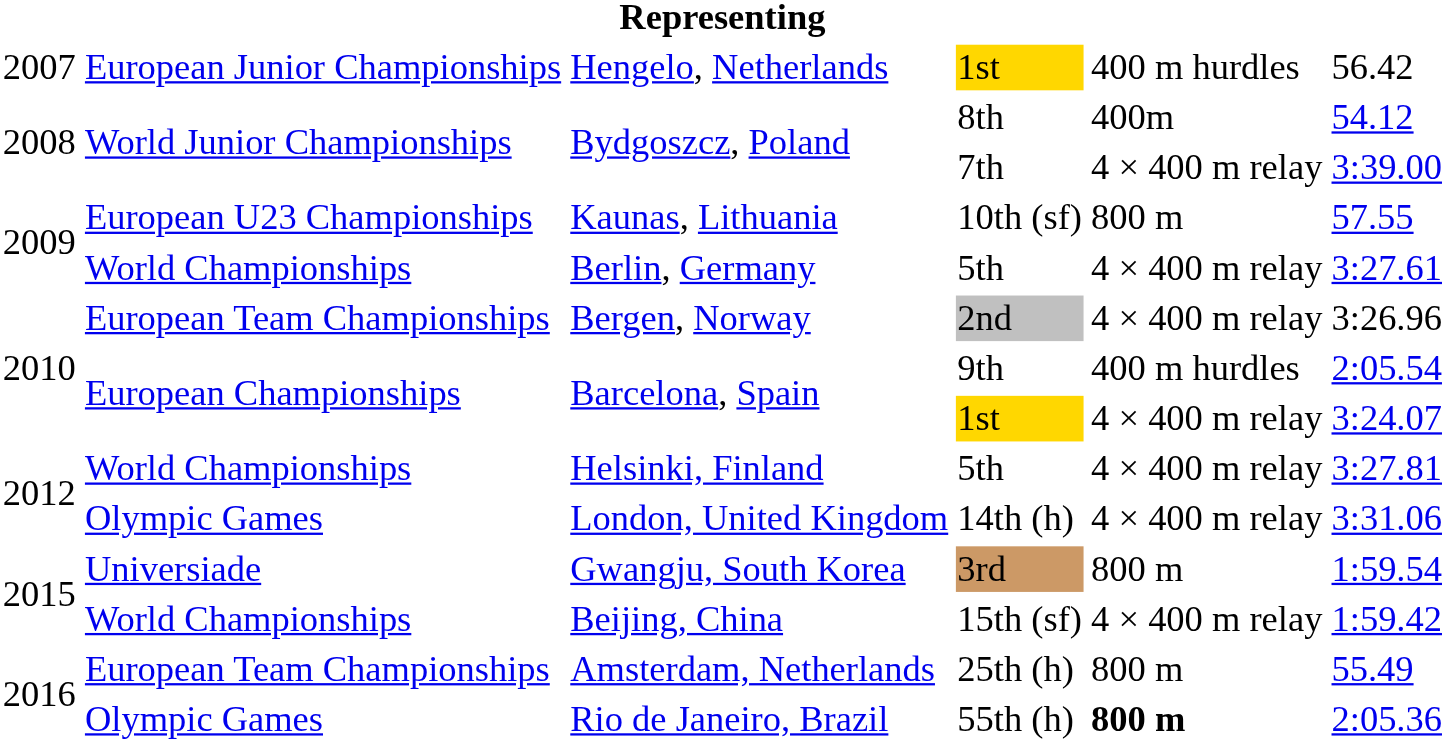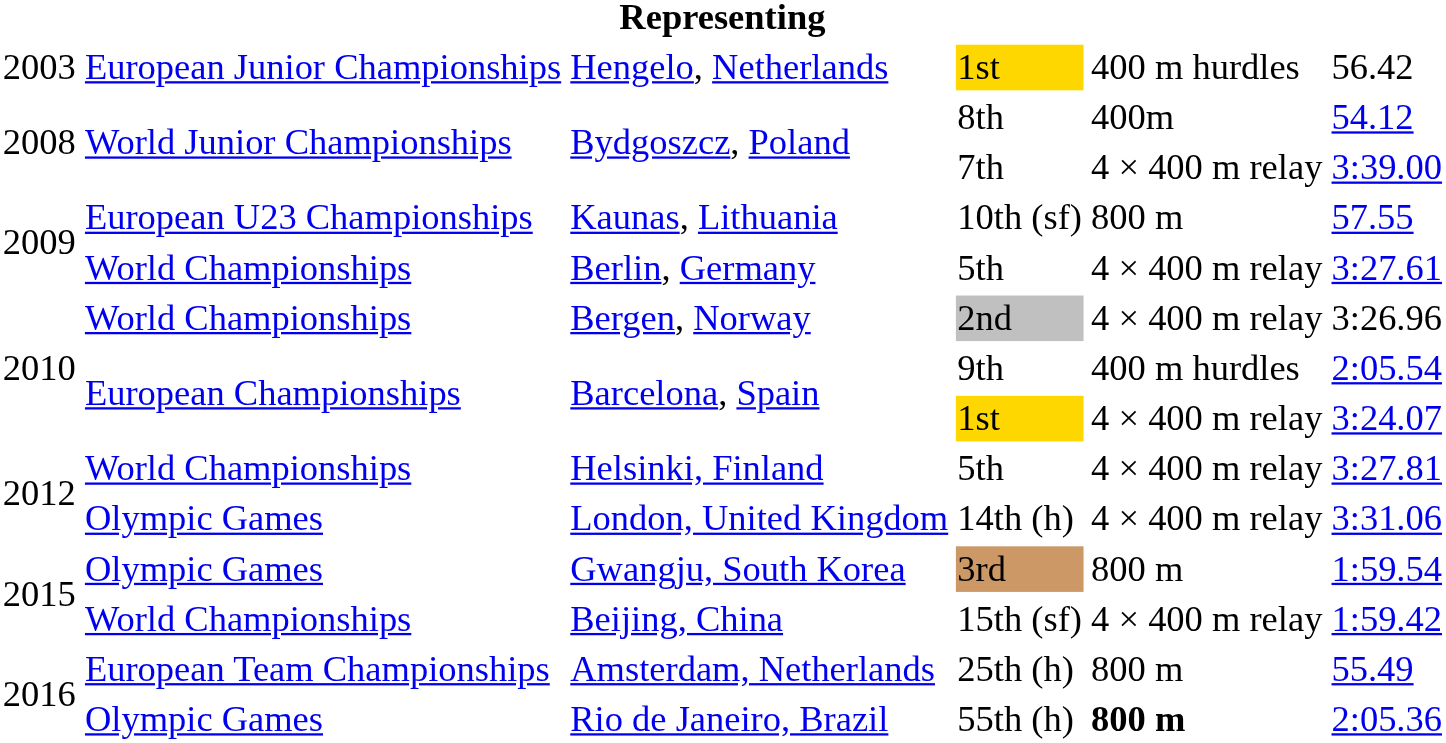Hengelo, Netherlands | column 1: 2007 -> 2003
Bergen, Norway | column 2: European Team Championships -> World Championships
Gwangju, South Korea | column 2: Universiade -> Olympic Games
